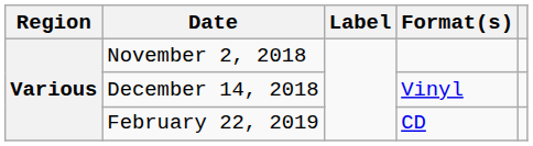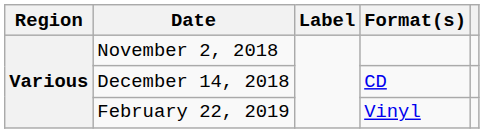December 14, 2018 | Format(s): Vinyl -> CD
February 22, 2019 | Format(s): CD -> Vinyl
